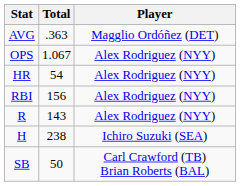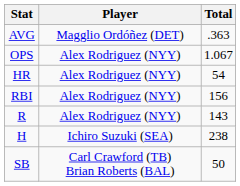columns swapped: Player <-> Total
